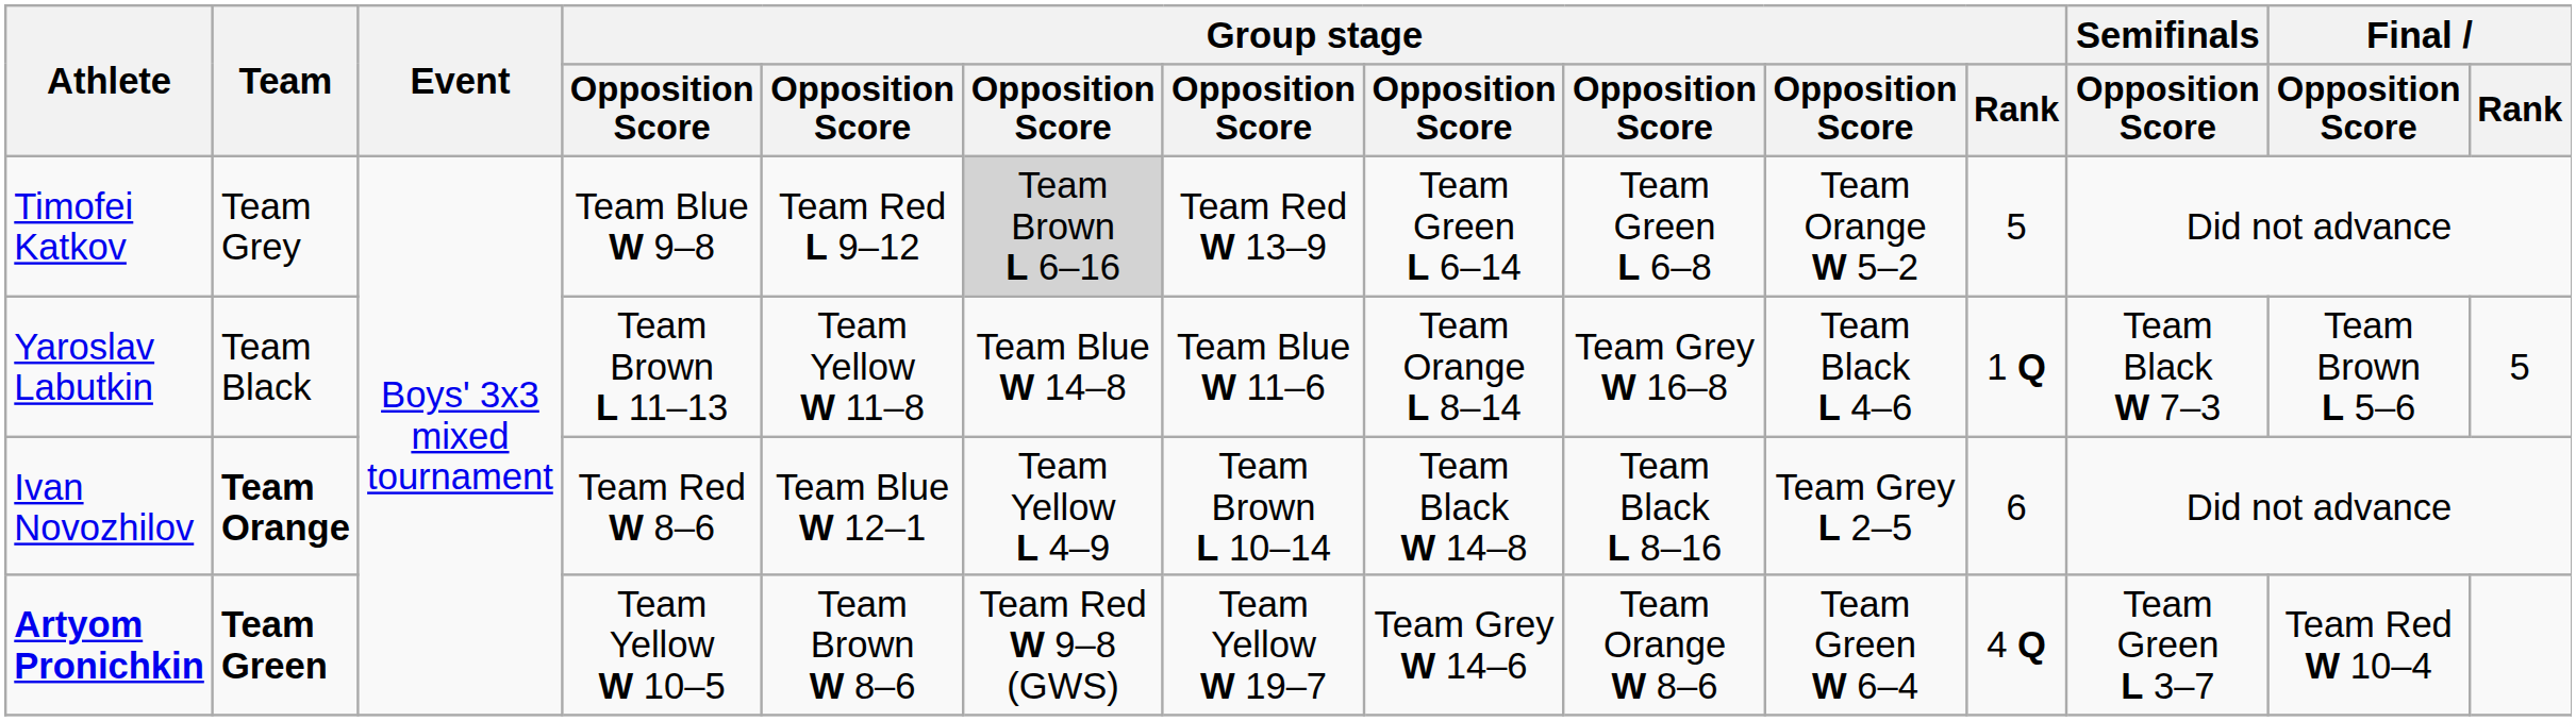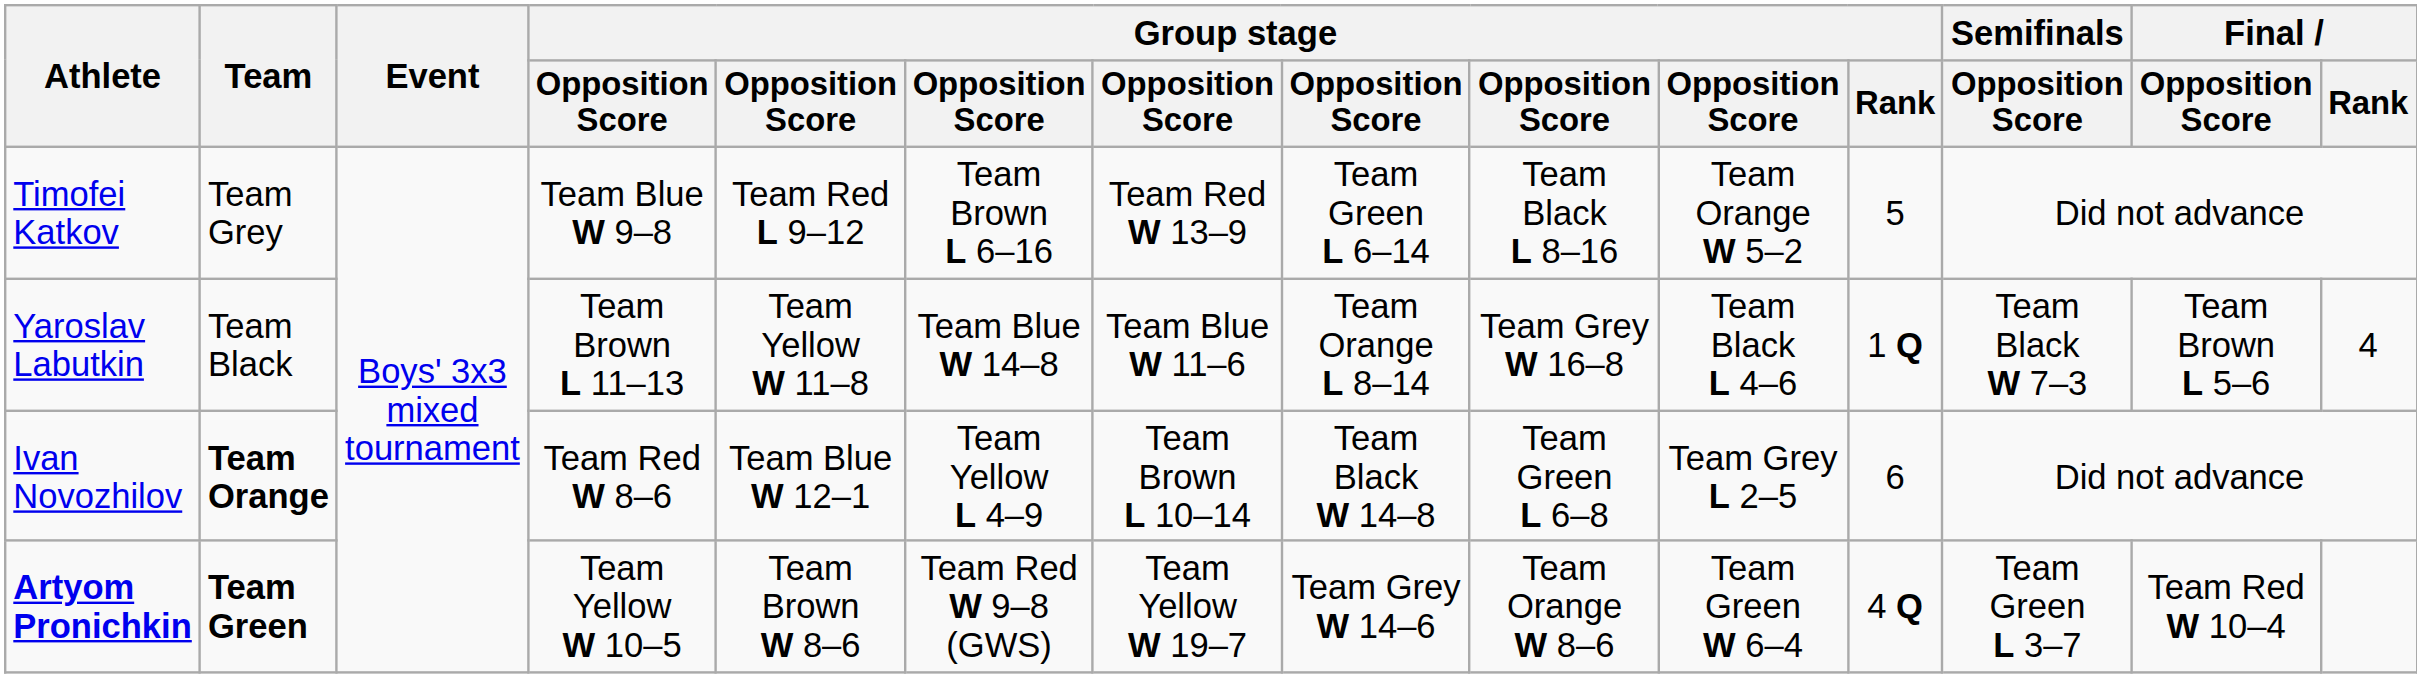Timofei Katkov | column 6: lightgrey background -> no background
Timofei Katkov | column 9: Team Green L 6–8 -> Team Black L 8–16
Yaroslav Labutkin | Final / Rank: 5 -> 4
Ivan Novozhilov | column 9: Team Black L 8–16 -> Team Green L 6–8
